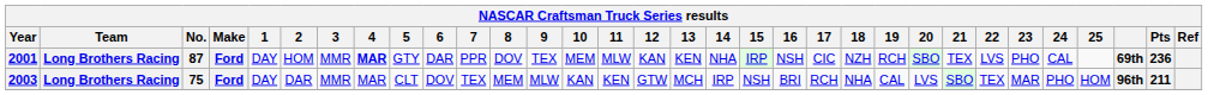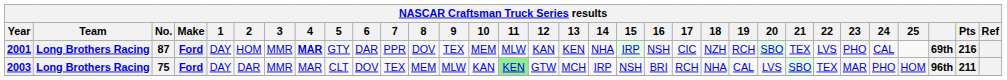2001 | Pts: 236 -> 216
2003 | 11: no background -> lightgreen background
